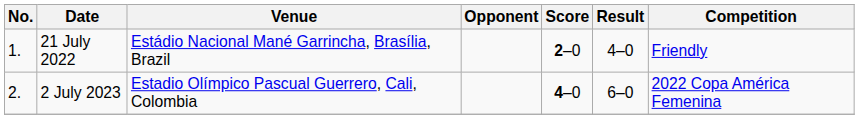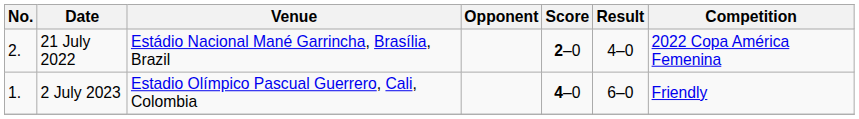21 July 2022 | No.: 1. -> 2.
21 July 2022 | Competition: Friendly -> 2022 Copa América Femenina
2 July 2023 | No.: 2. -> 1.
2 July 2023 | Competition: 2022 Copa América Femenina -> Friendly
